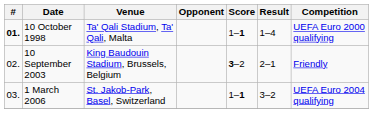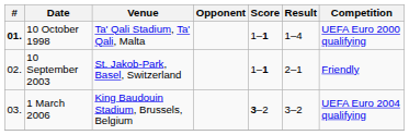10 September 2003 | Venue: King Baudouin Stadium, Brussels, Belgium -> St. Jakob-Park, Basel, Switzerland
10 September 2003 | Score: 3–2 -> 1–1
1 March 2006 | Venue: St. Jakob-Park, Basel, Switzerland -> King Baudouin Stadium, Brussels, Belgium
1 March 2006 | Score: 1–1 -> 3–2
